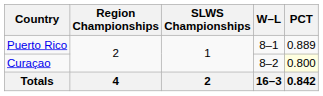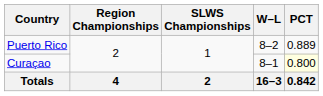Puerto Rico | W–L: 8–1 -> 8–2
Curaçao | W–L: 8–2 -> 8–1
